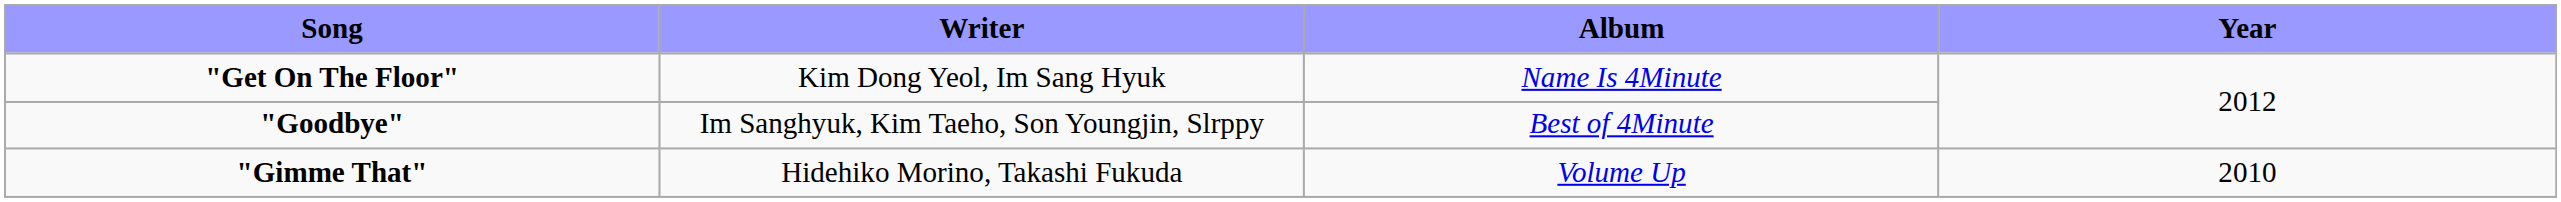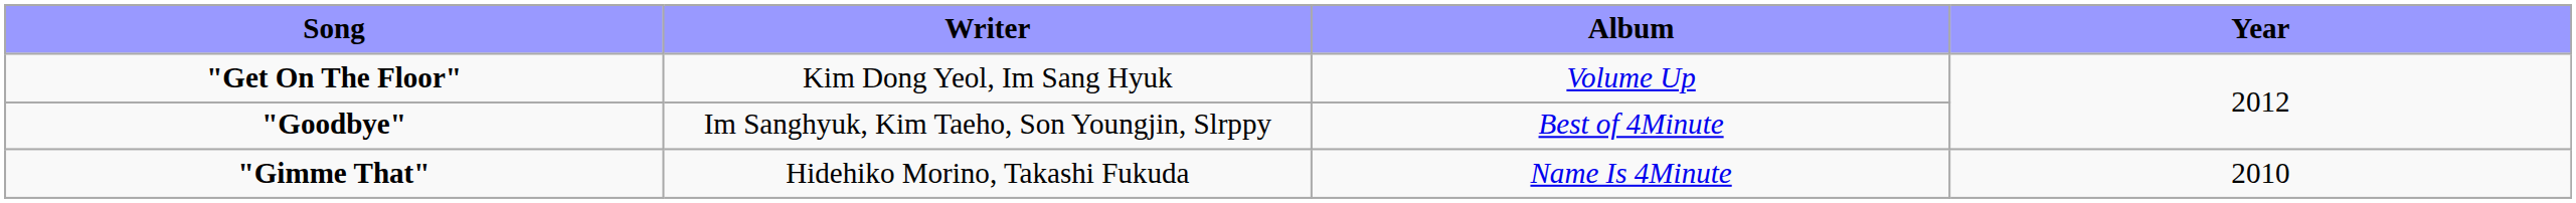"Get On The Floor" | Album: Name Is 4Minute -> Volume Up
"Gimme That" | Album: Volume Up -> Name Is 4Minute
